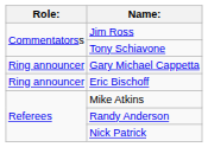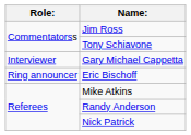Gary Michael Cappetta | Role:: Ring announcer -> Interviewer
